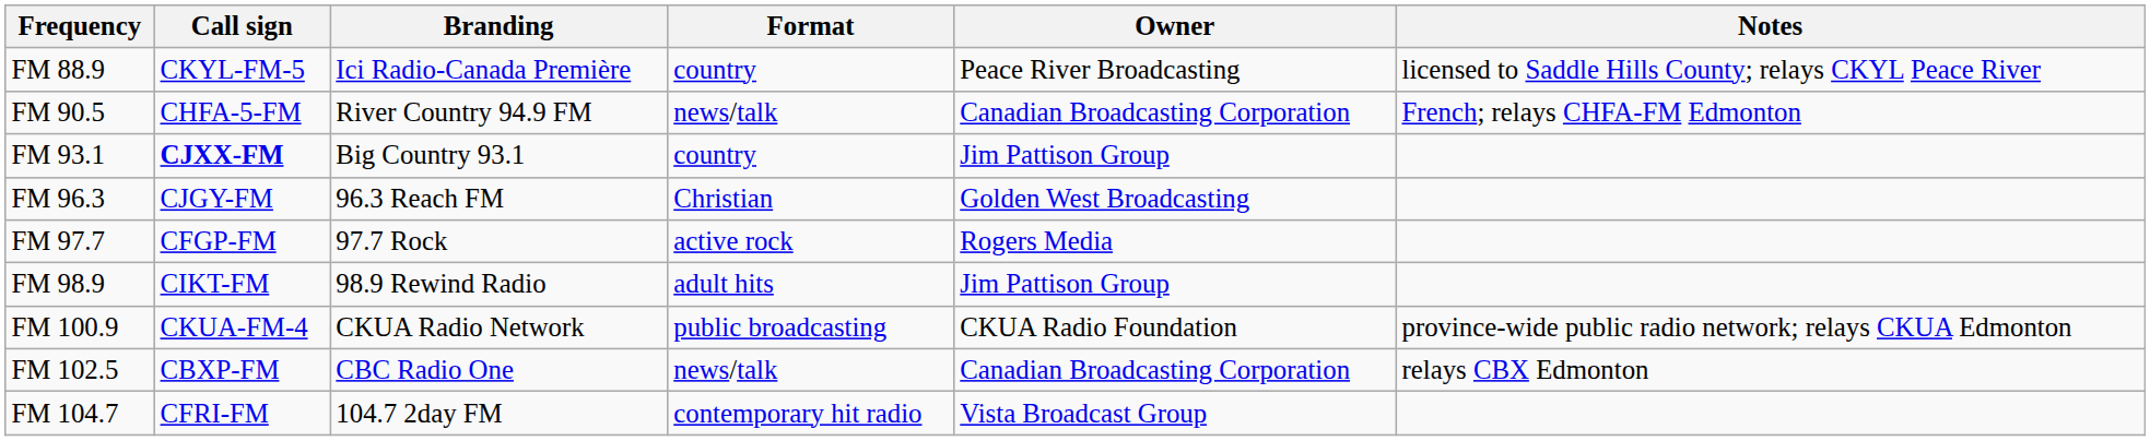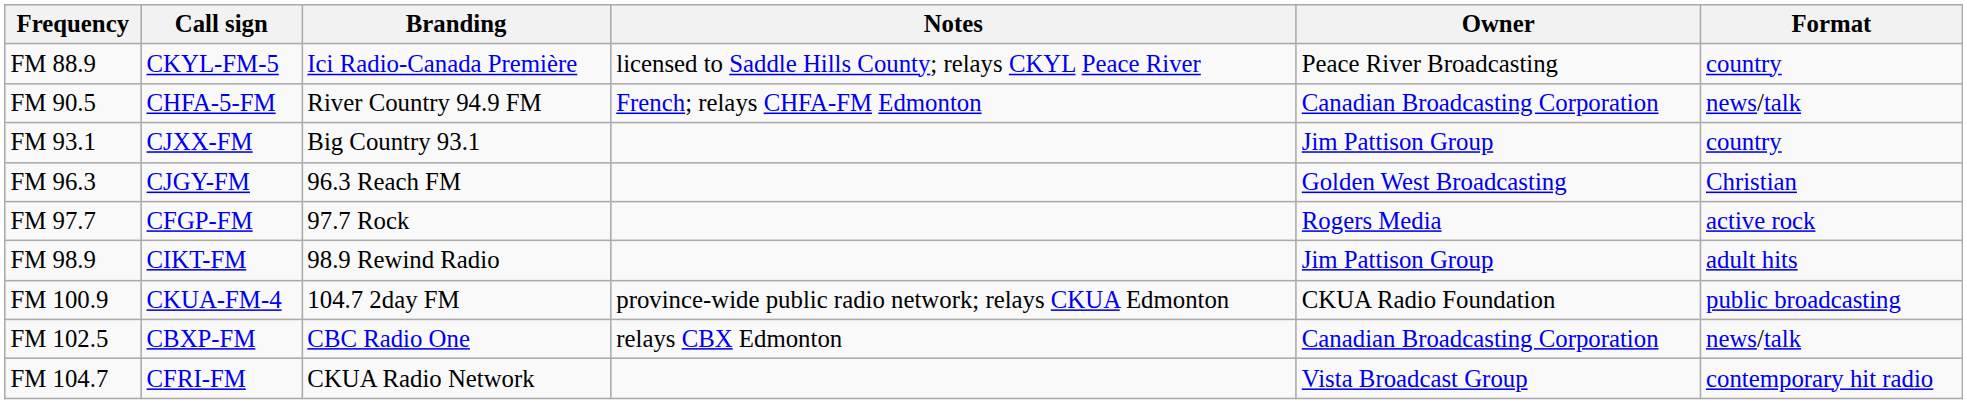columns swapped: Format <-> Notes
FM 93.1 | Call sign: bold -> normal
FM 100.9 | Branding: CKUA Radio Network -> 104.7 2day FM
FM 104.7 | Branding: 104.7 2day FM -> CKUA Radio Network
